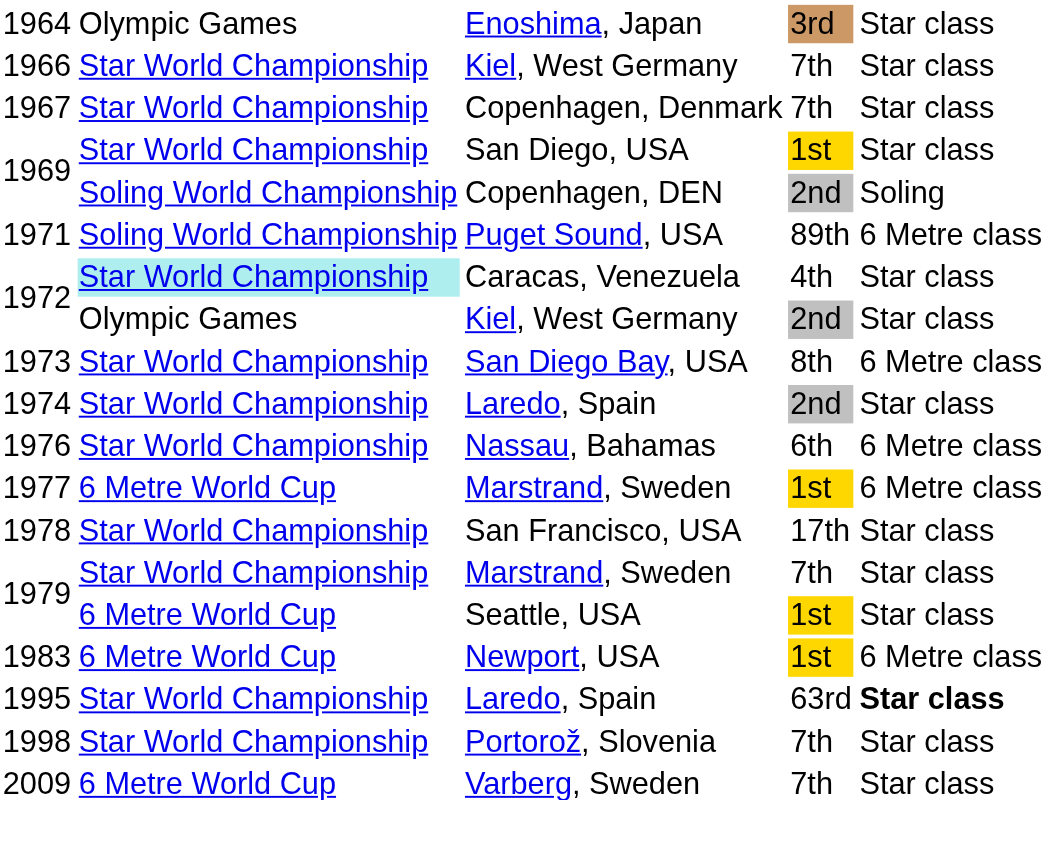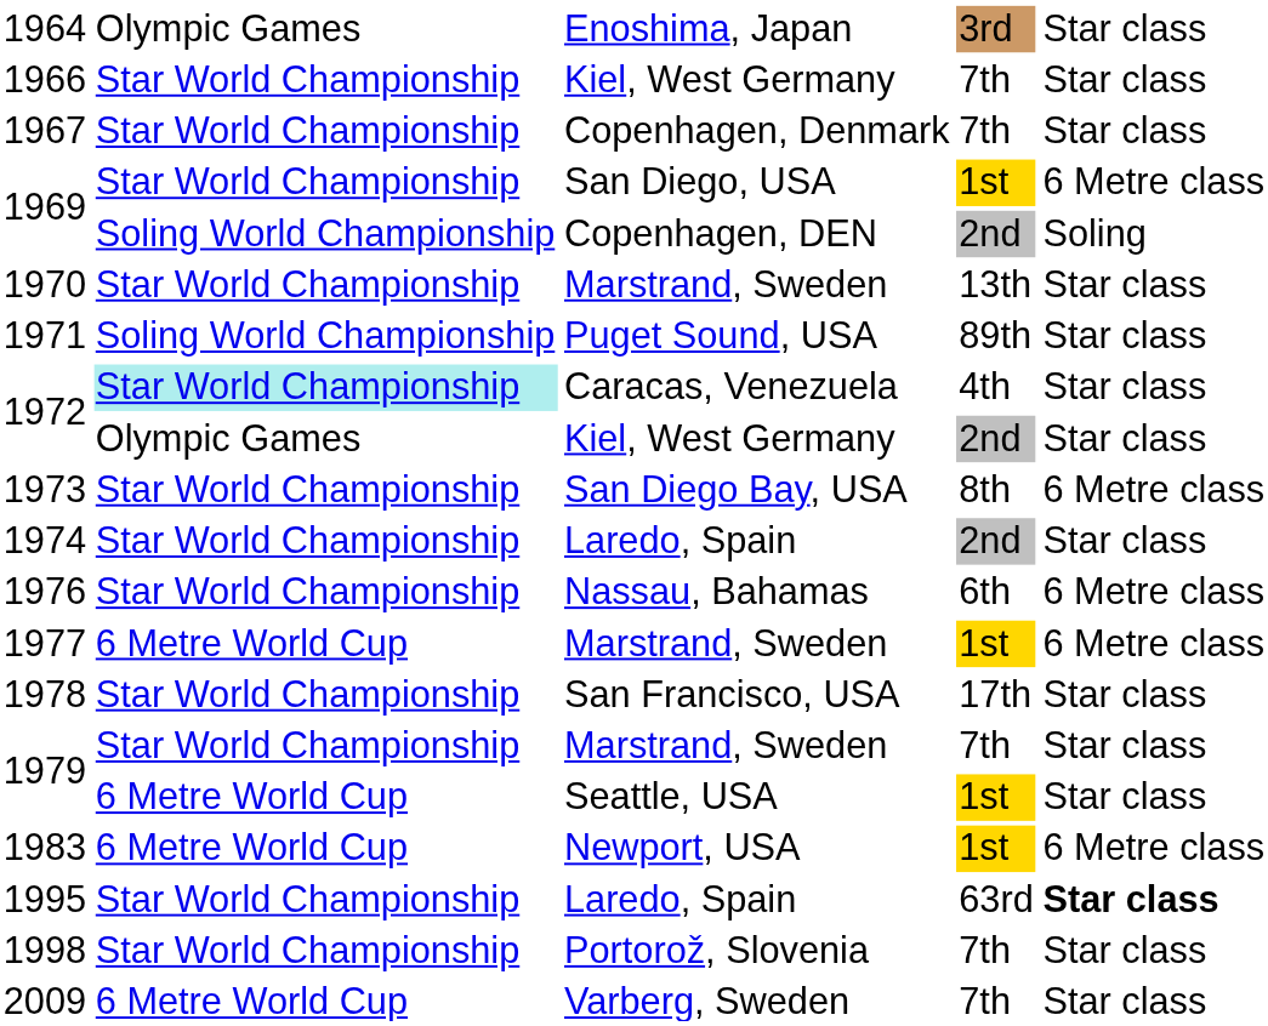1969 / San Diego, USA | column 5: Star class -> 6 Metre class
+ row: 1970 | Star World Championship | Marstrand, Sweden | 13th | Star class
1971 | column 5: 6 Metre class -> Star class
